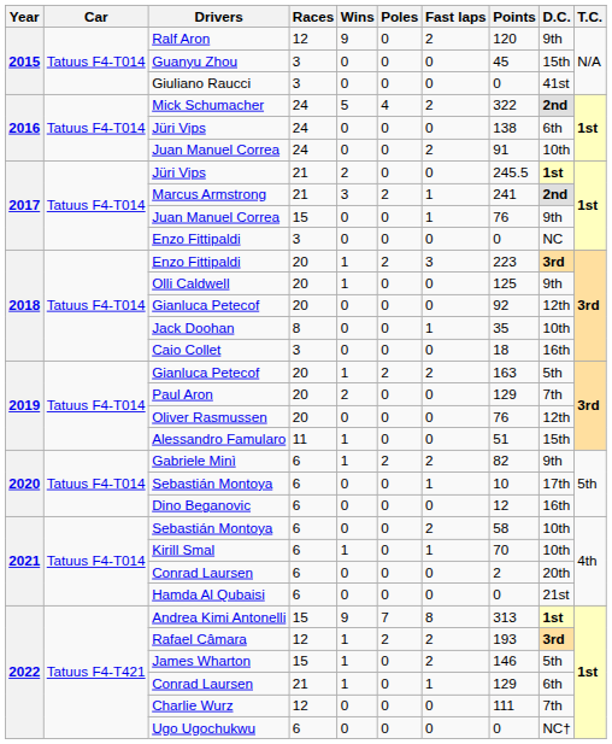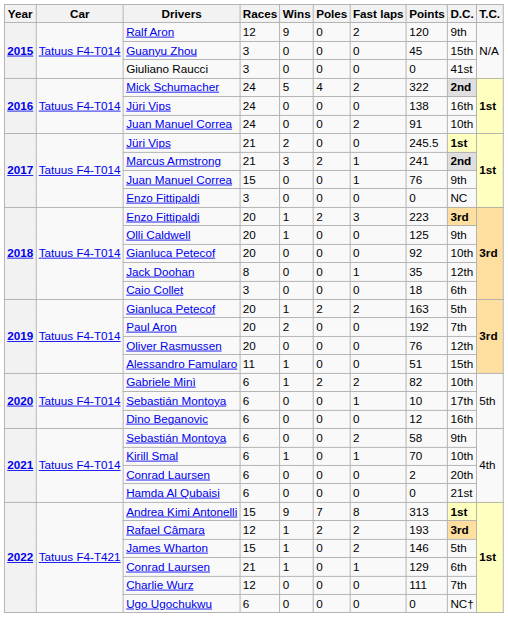2016 / Jüri Vips | D.C.: 6th -> 16th
2018 / Gianluca Petecof | D.C.: 12th -> 10th
Jack Doohan | D.C.: 10th -> 12th
Caio Collet | D.C.: 16th -> 6th
Paul Aron | Points: 129 -> 192
Gabriele Minì | D.C.: 9th -> 10th
2021 / Sebastián Montoya | D.C.: 10th -> 9th
